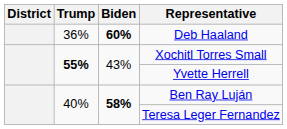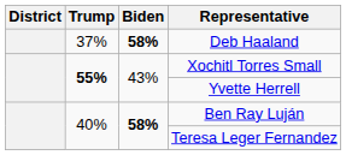Deb Haaland | Trump: 36% -> 37%
Deb Haaland | Biden: 60% -> 58%
